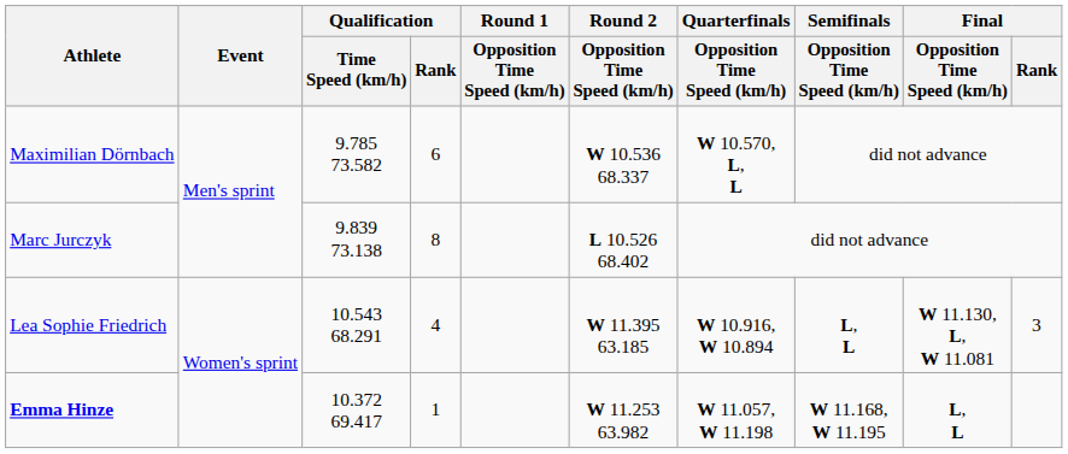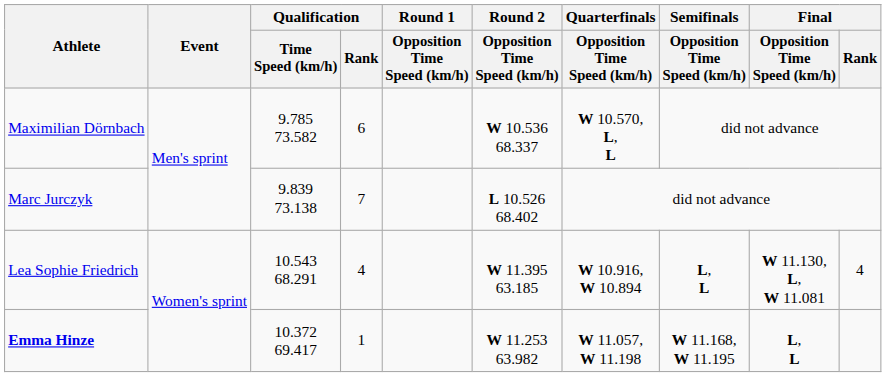Marc Jurczyk | Qualification / Rank: 8 -> 7
Lea Sophie Friedrich | Final / Rank: 3 -> 4
